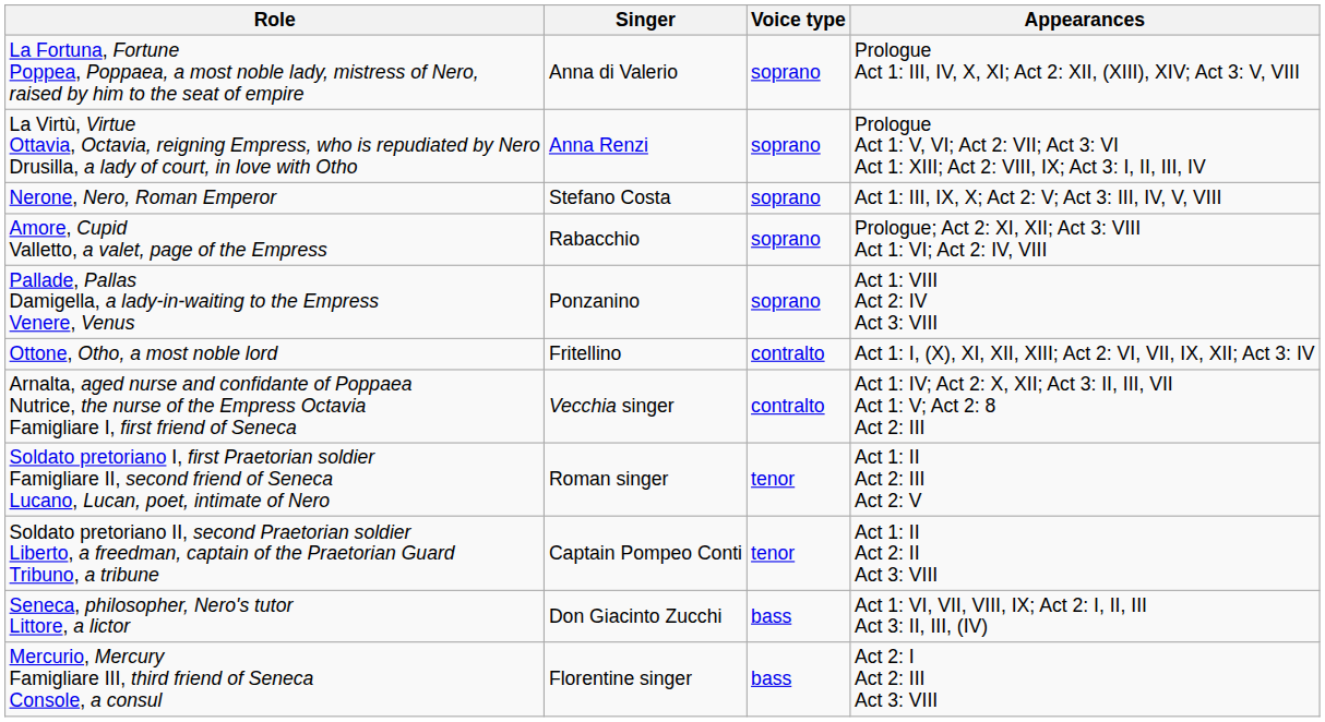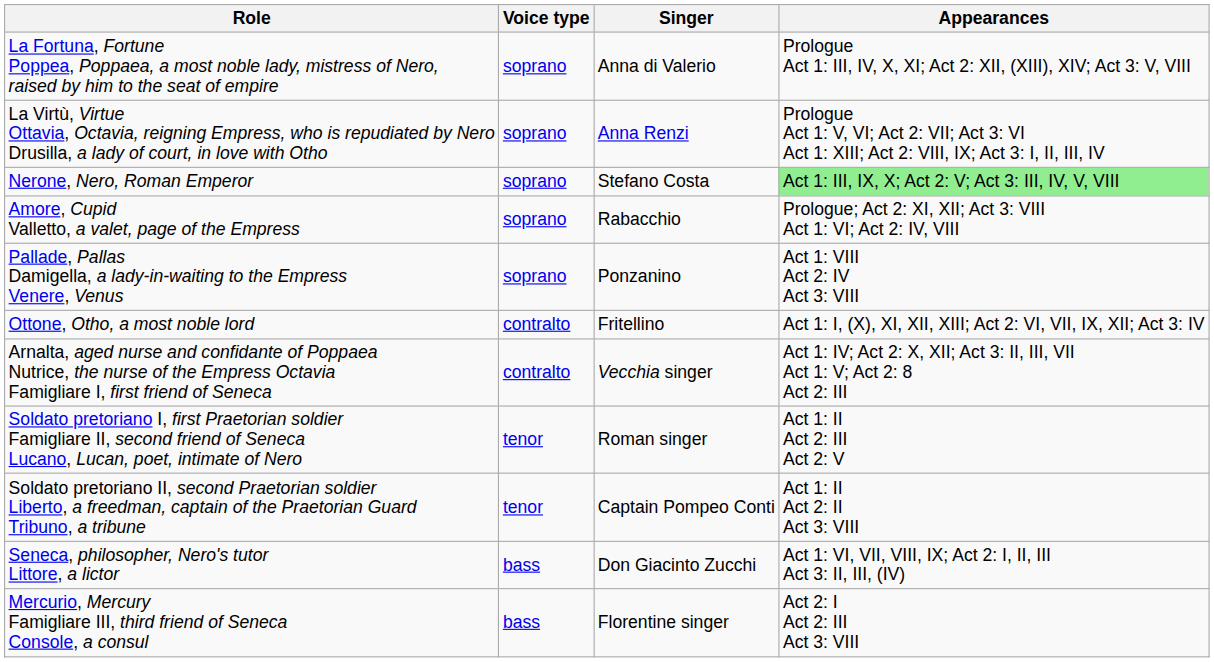columns swapped: Singer <-> Voice type
Nerone, Nero, Roman Emperor | Appearances: no background -> lightgreen background
